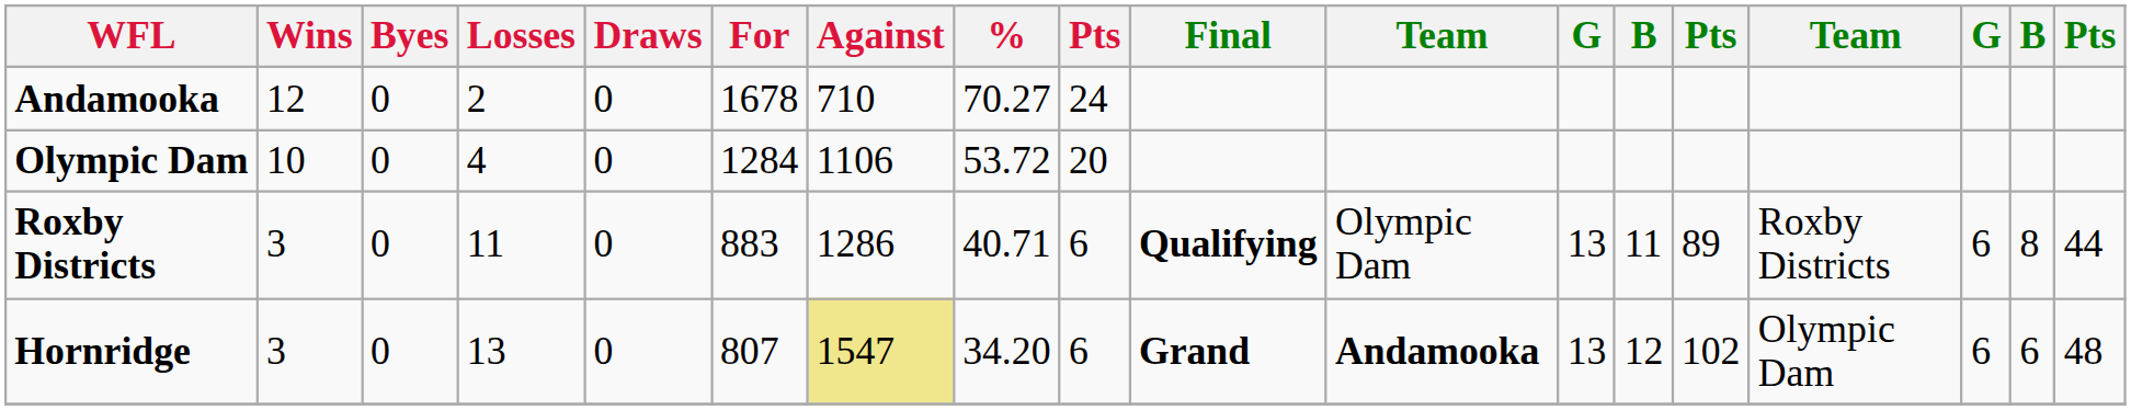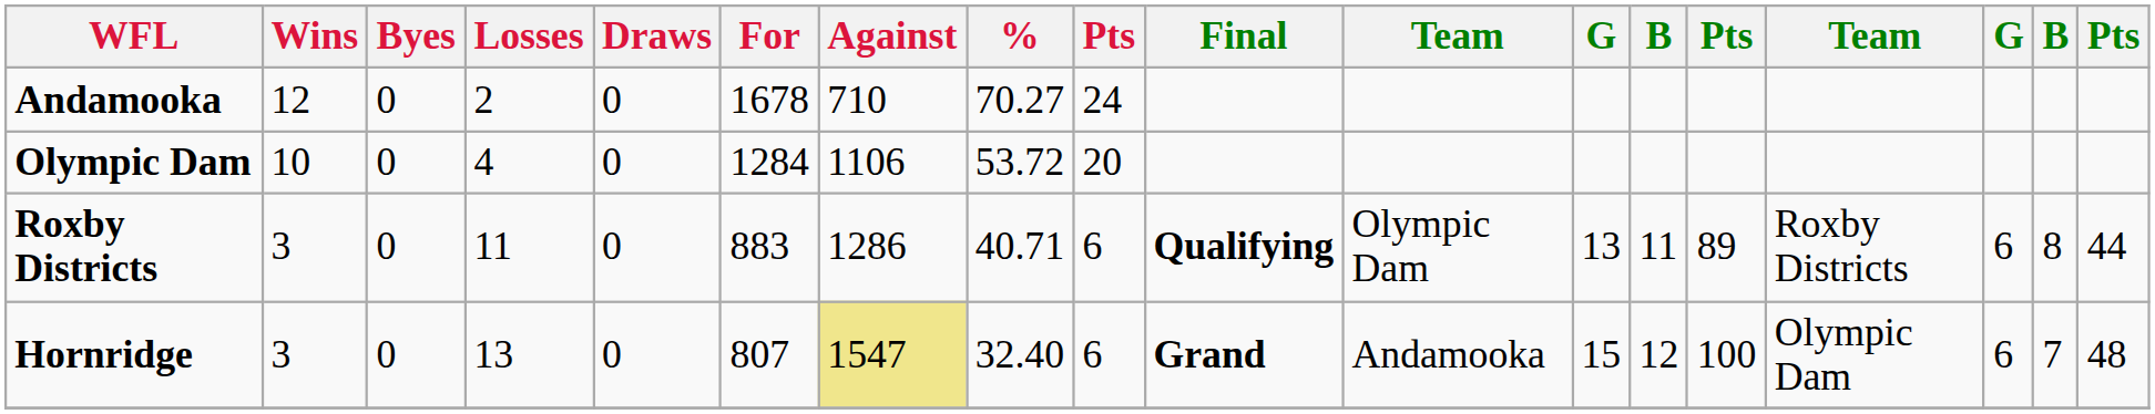Hornridge | %: 34.20 -> 32.40
Hornridge | column 11: bold -> normal
Hornridge | column 12: 13 -> 15
Hornridge | column 14: 102 -> 100
Hornridge | column 17: 6 -> 7
